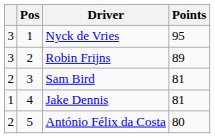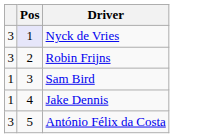- column: Points | 95 | 89 | 81 | 81 | 80
Nyck de Vries | Pos: no background -> lavender background
Sam Bird | column 1: 2 -> 1
António Félix da Costa | column 1: 2 -> 3
